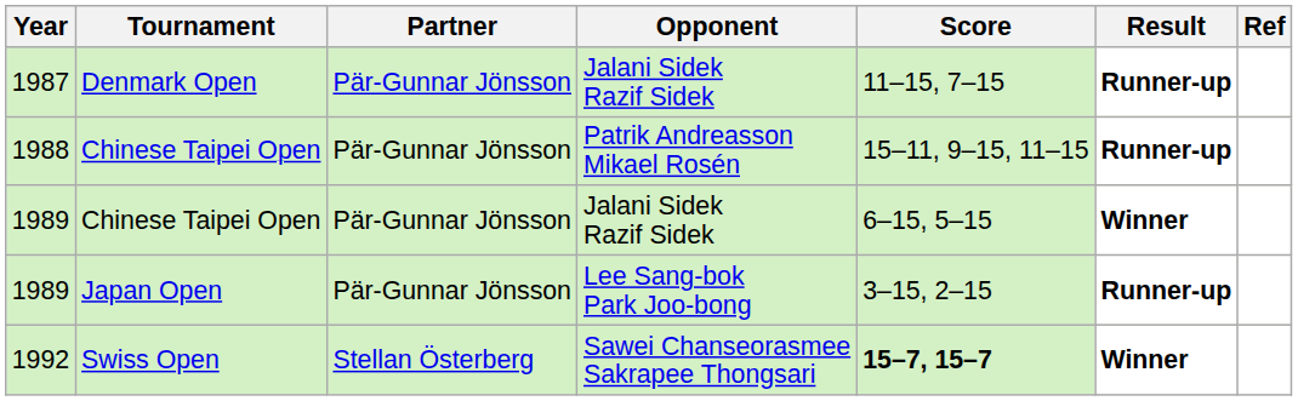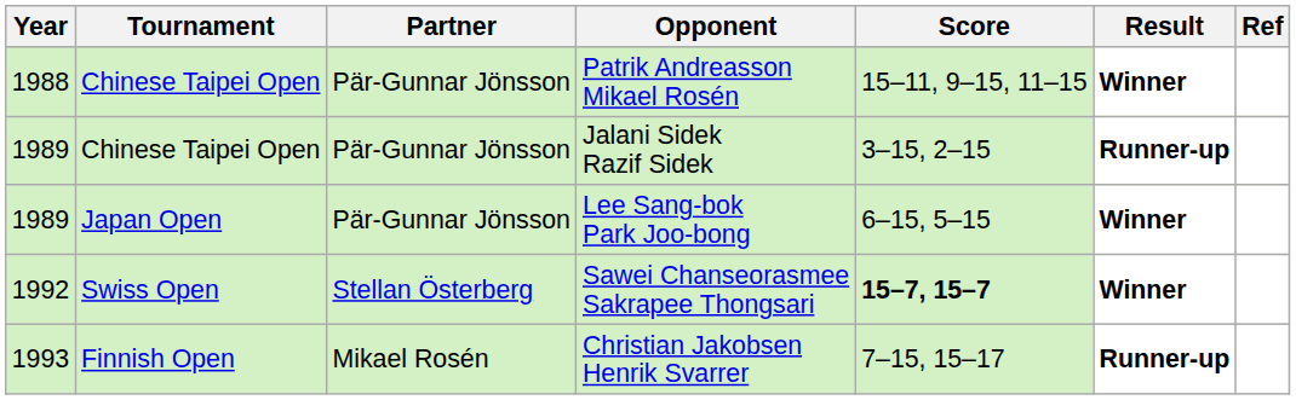- row: 1987 | Denmark Open | Pär-Gunnar Jönsson | Jalani Sidek Razif Sidek | 11–15, 7–15 | Runner-up
1988 | Result: Runner-up -> Winner
1989 / Chinese Taipei Open | Score: 6–15, 5–15 -> 3–15, 2–15
1989 / Chinese Taipei Open | Result: Winner -> Runner-up
1989 / Japan Open | Score: 3–15, 2–15 -> 6–15, 5–15
1989 / Japan Open | Result: Runner-up -> Winner
+ row: 1993 | Finnish Open | Mikael Rosén | Christian Jakobsen Henrik Svarrer | 7–15, 15–17 | Runner-up
